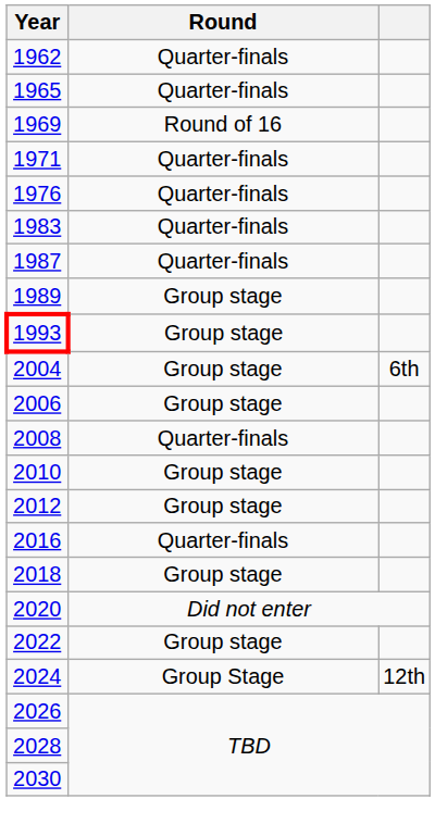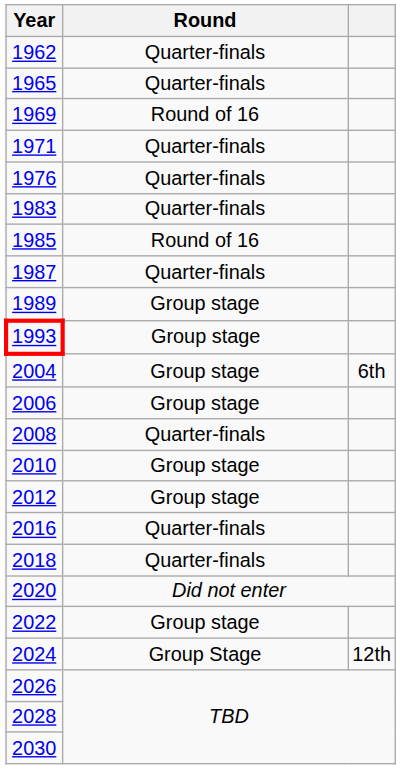+ row: 1985 | Round of 16
2018 | Round: Group stage -> Quarter-finals
